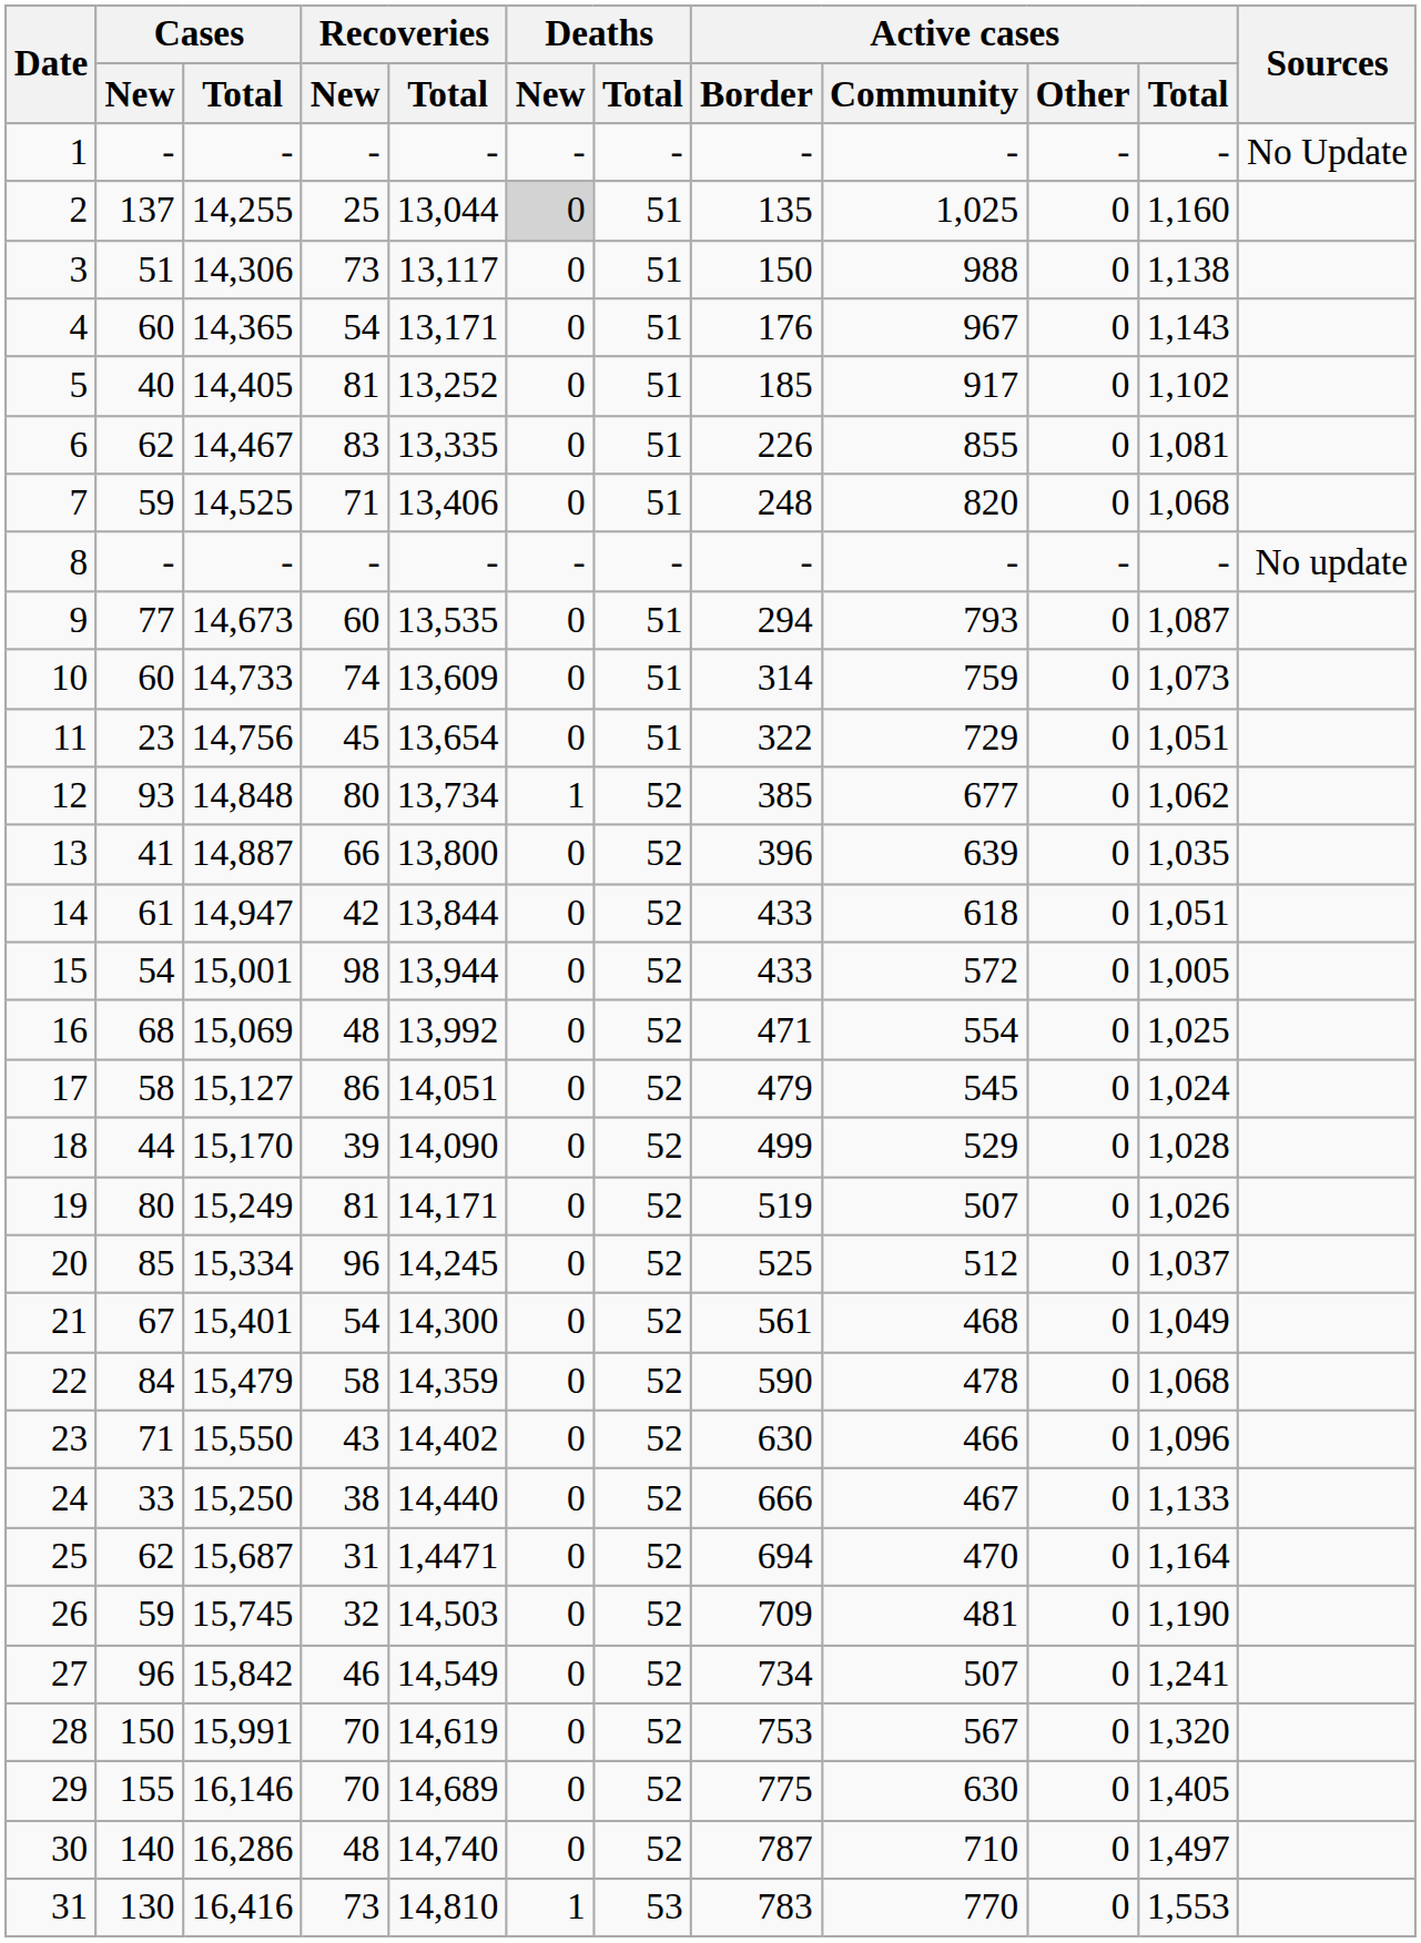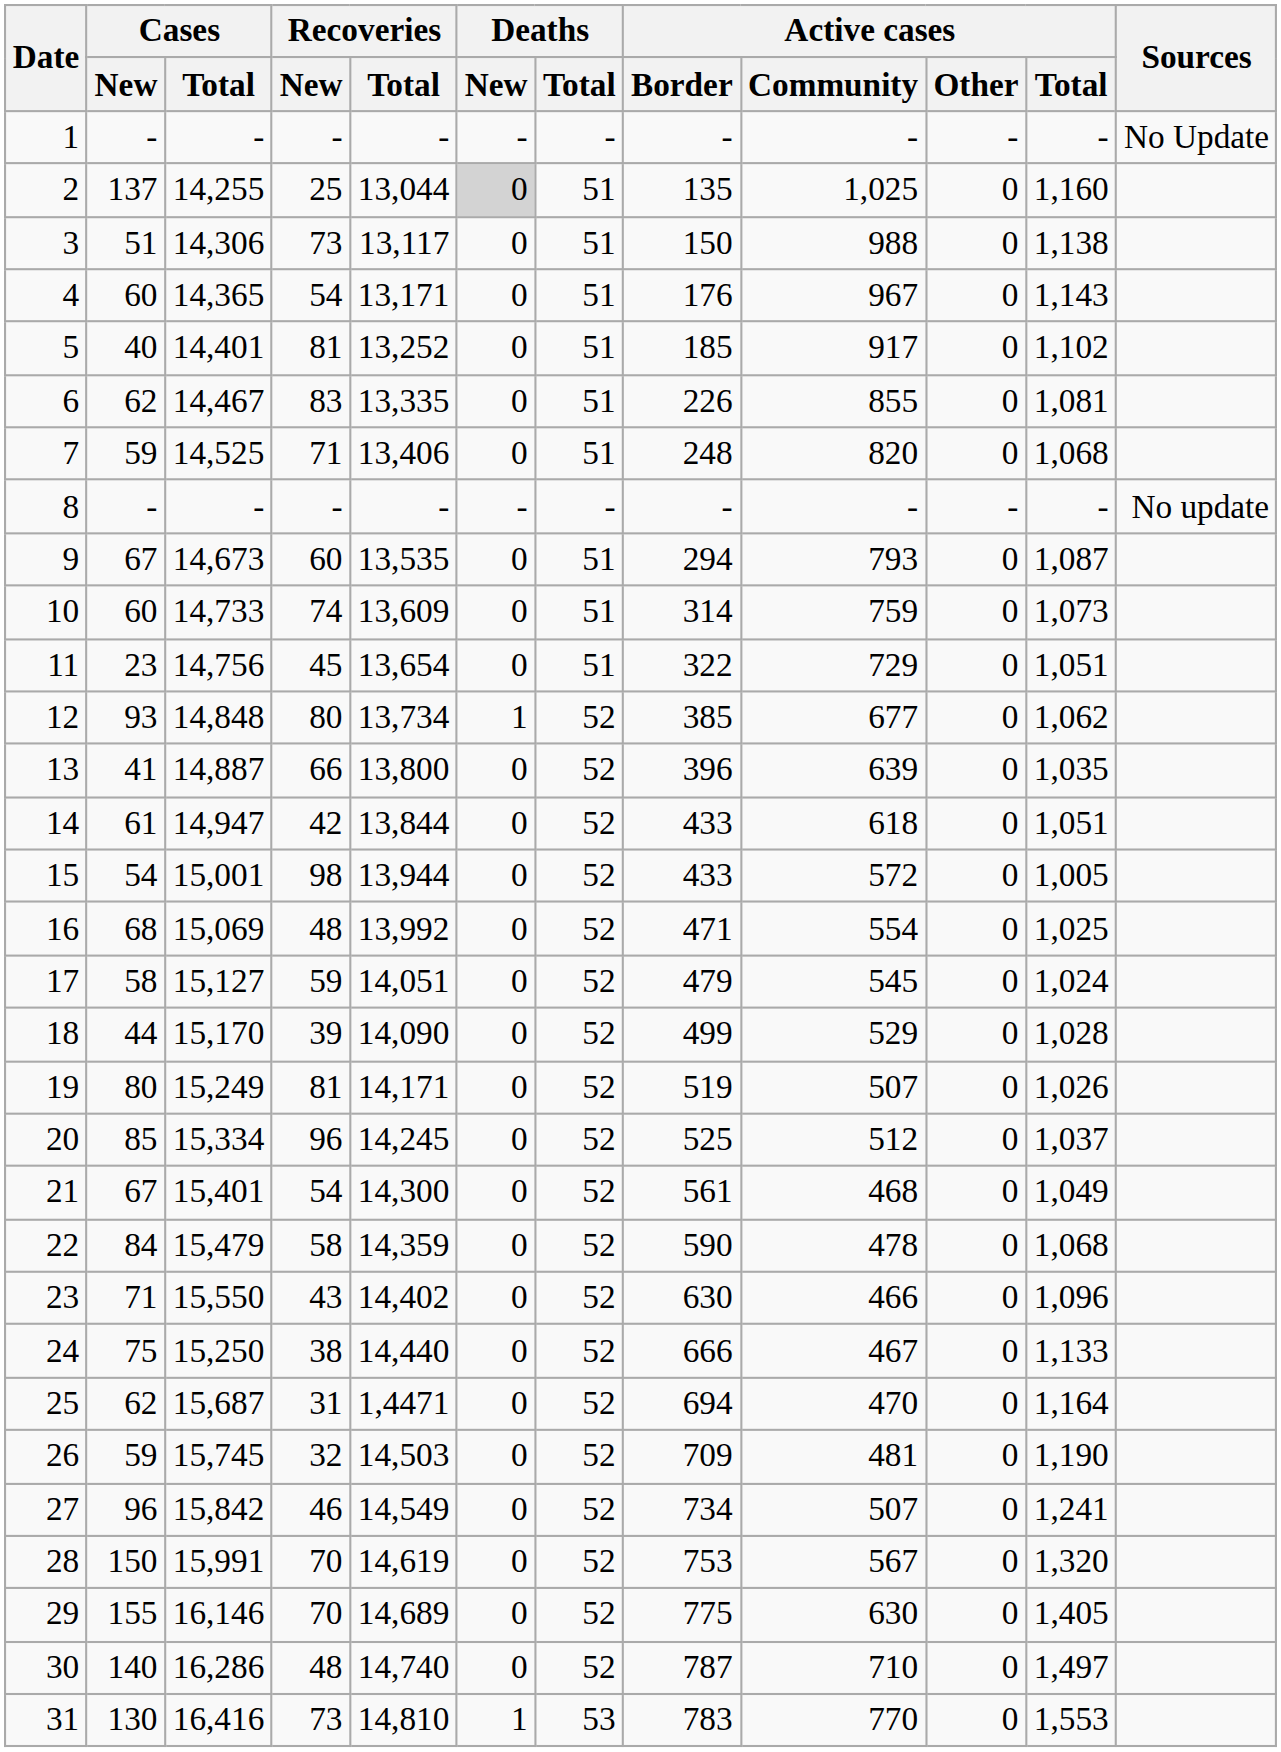5 | Cases / Total: 14,405 -> 14,401
9 | Cases / New: 77 -> 67
17 | Recoveries / New: 86 -> 59
24 | Cases / New: 33 -> 75
